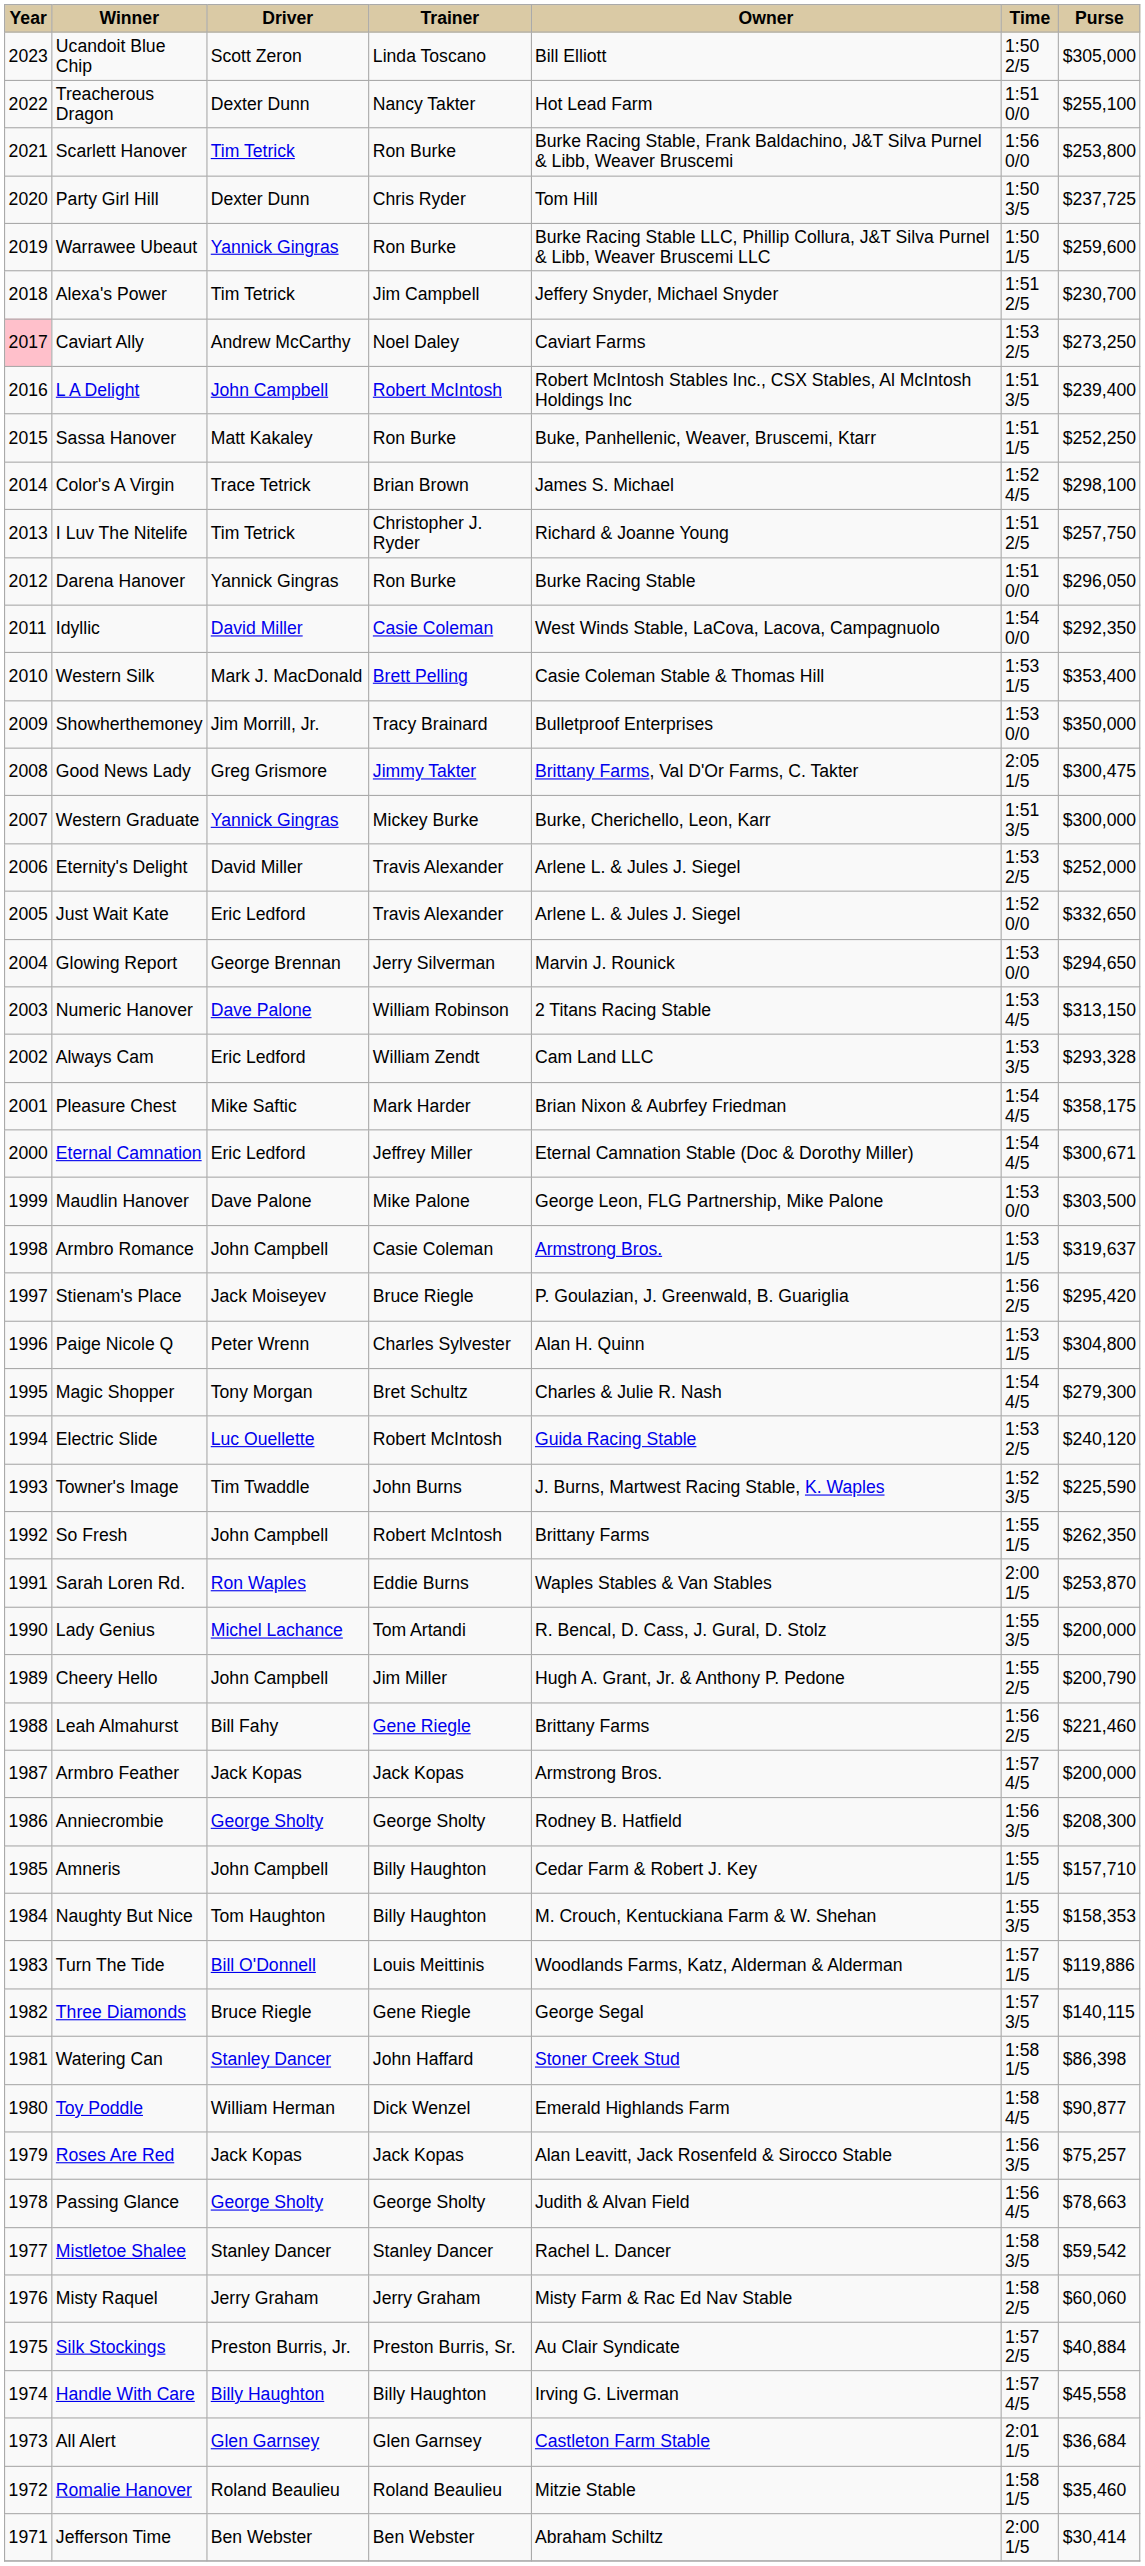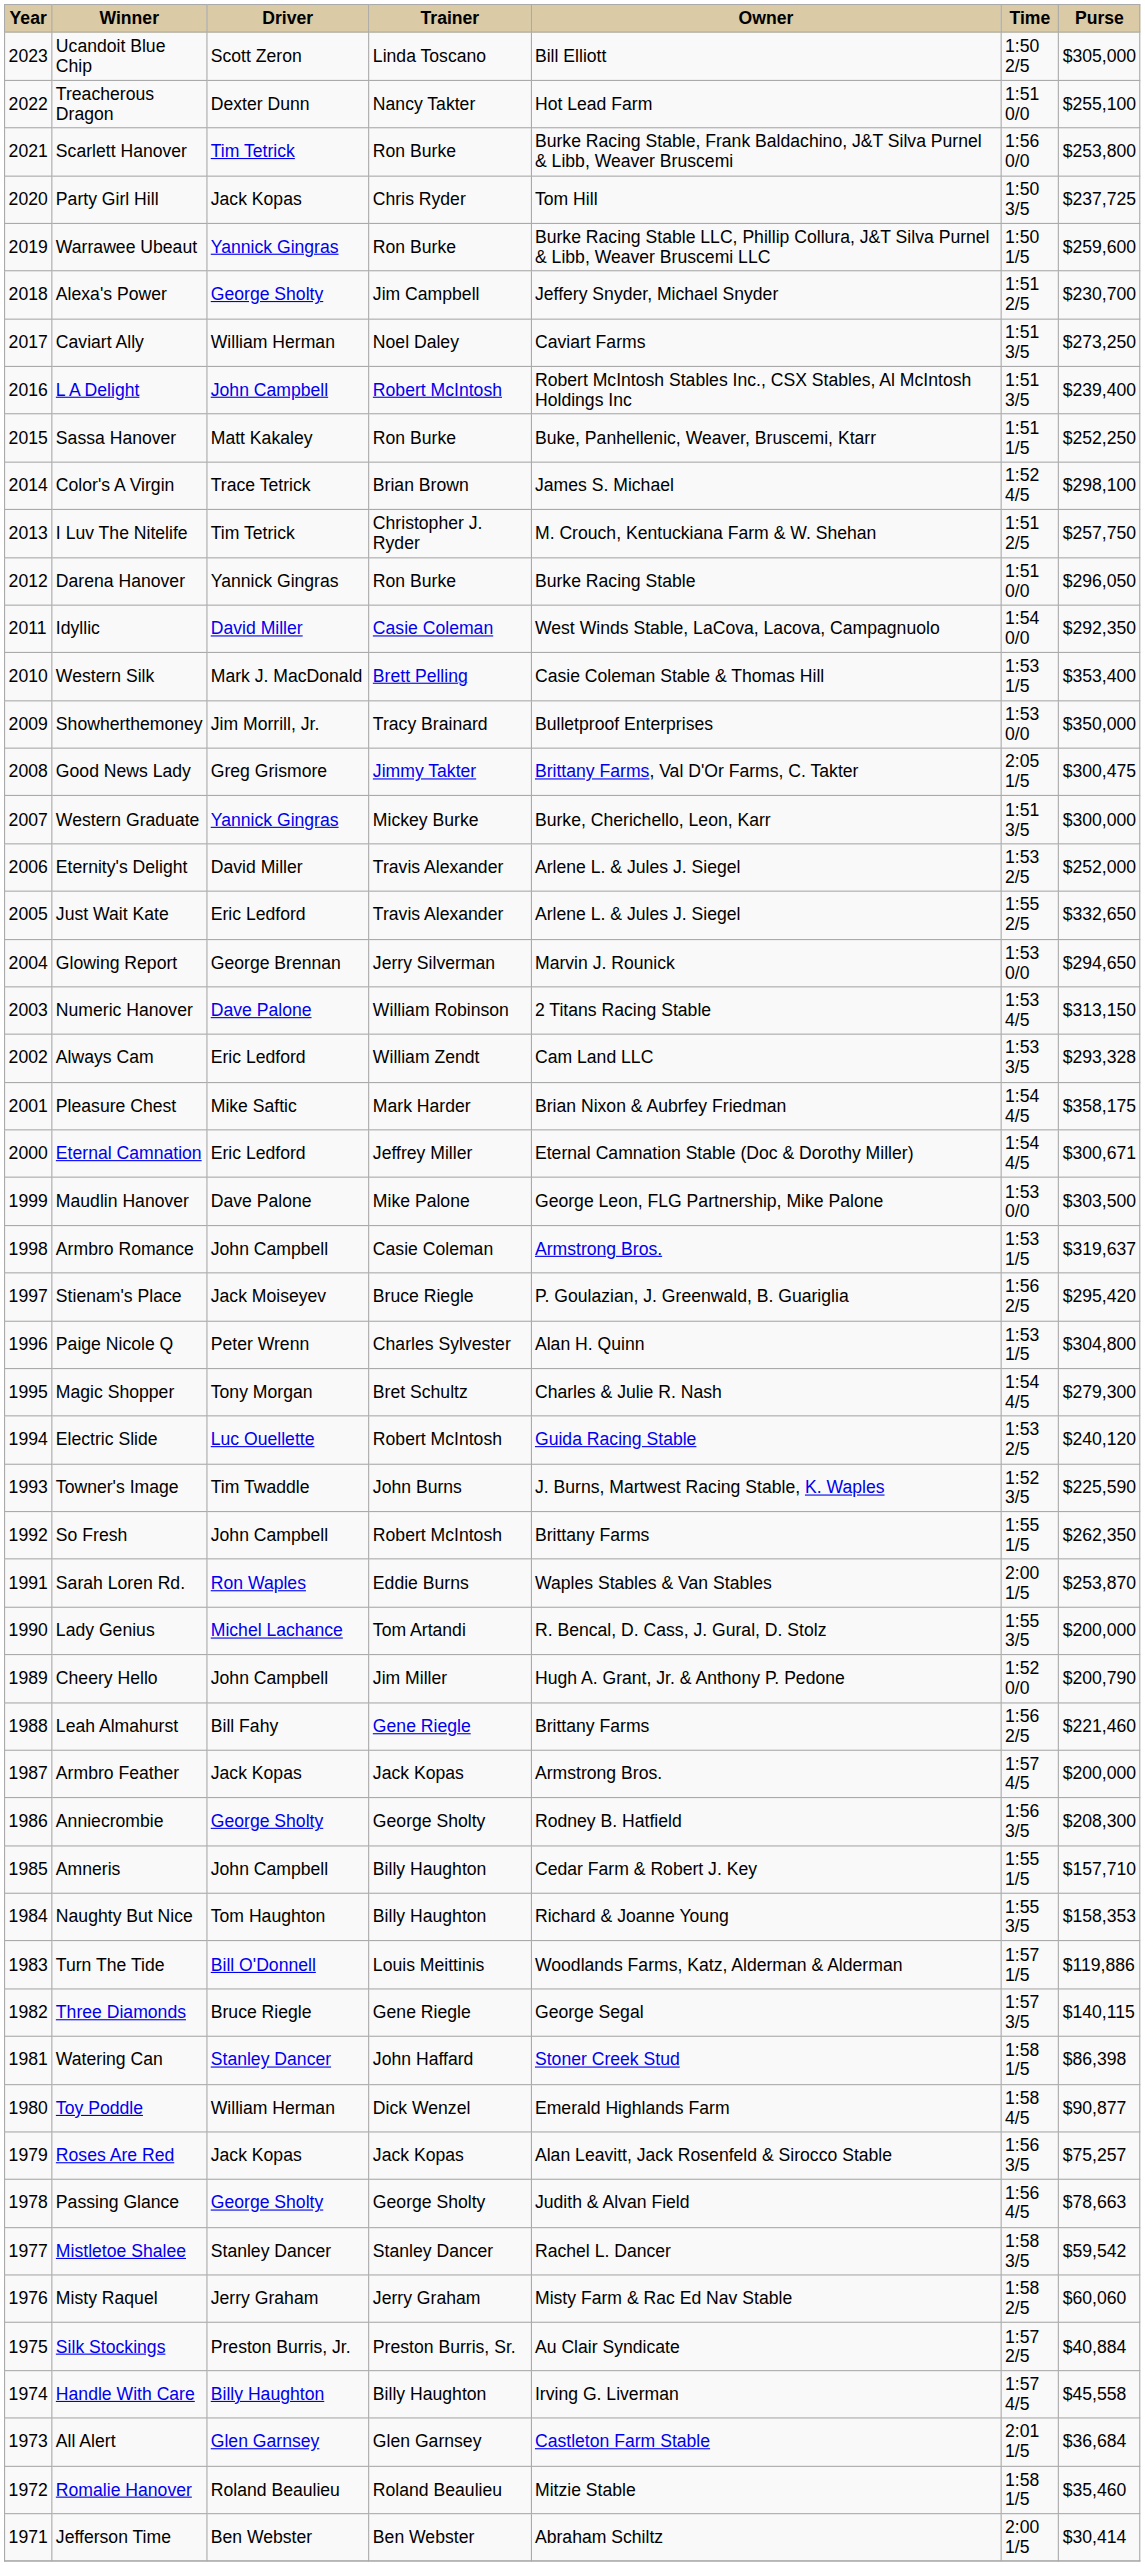Party Girl Hill | Driver: Dexter Dunn -> Jack Kopas
Alexa's Power | Driver: Tim Tetrick -> George Sholty
Caviart Ally | Year: pink background -> no background
Caviart Ally | Driver: Andrew McCarthy -> William Herman
Caviart Ally | Time: 1:53 2/5 -> 1:51 3/5
I Luv The Nitelife | Owner: Richard & Joanne Young -> M. Crouch, Kentuckiana Farm & W. Shehan
Just Wait Kate | Time: 1:52 0/0 -> 1:55 2/5
Cheery Hello | Time: 1:55 2/5 -> 1:52 0/0
Naughty But Nice | Owner: M. Crouch, Kentuckiana Farm & W. Shehan -> Richard & Joanne Young
